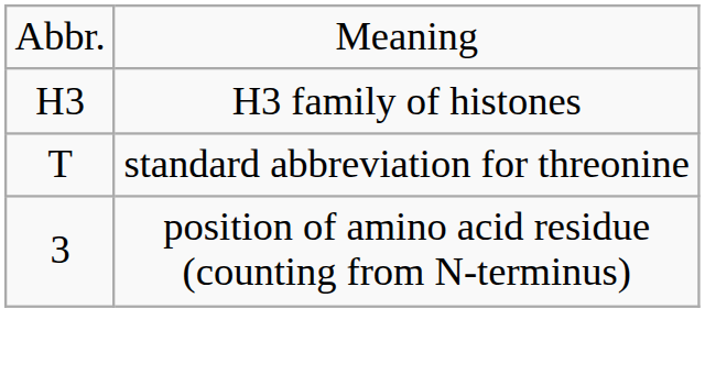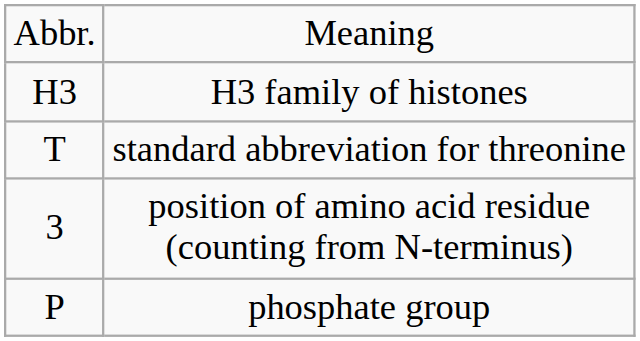+ row: P | phosphate group
